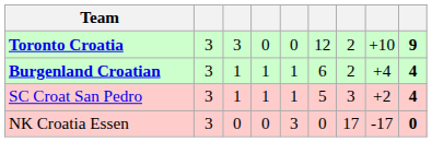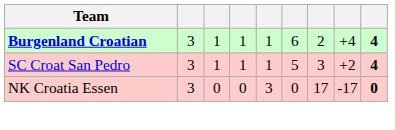- row: Toronto Croatia | 3 | 3 | 0 | 0 | 12 | 2 | +10 | 9
